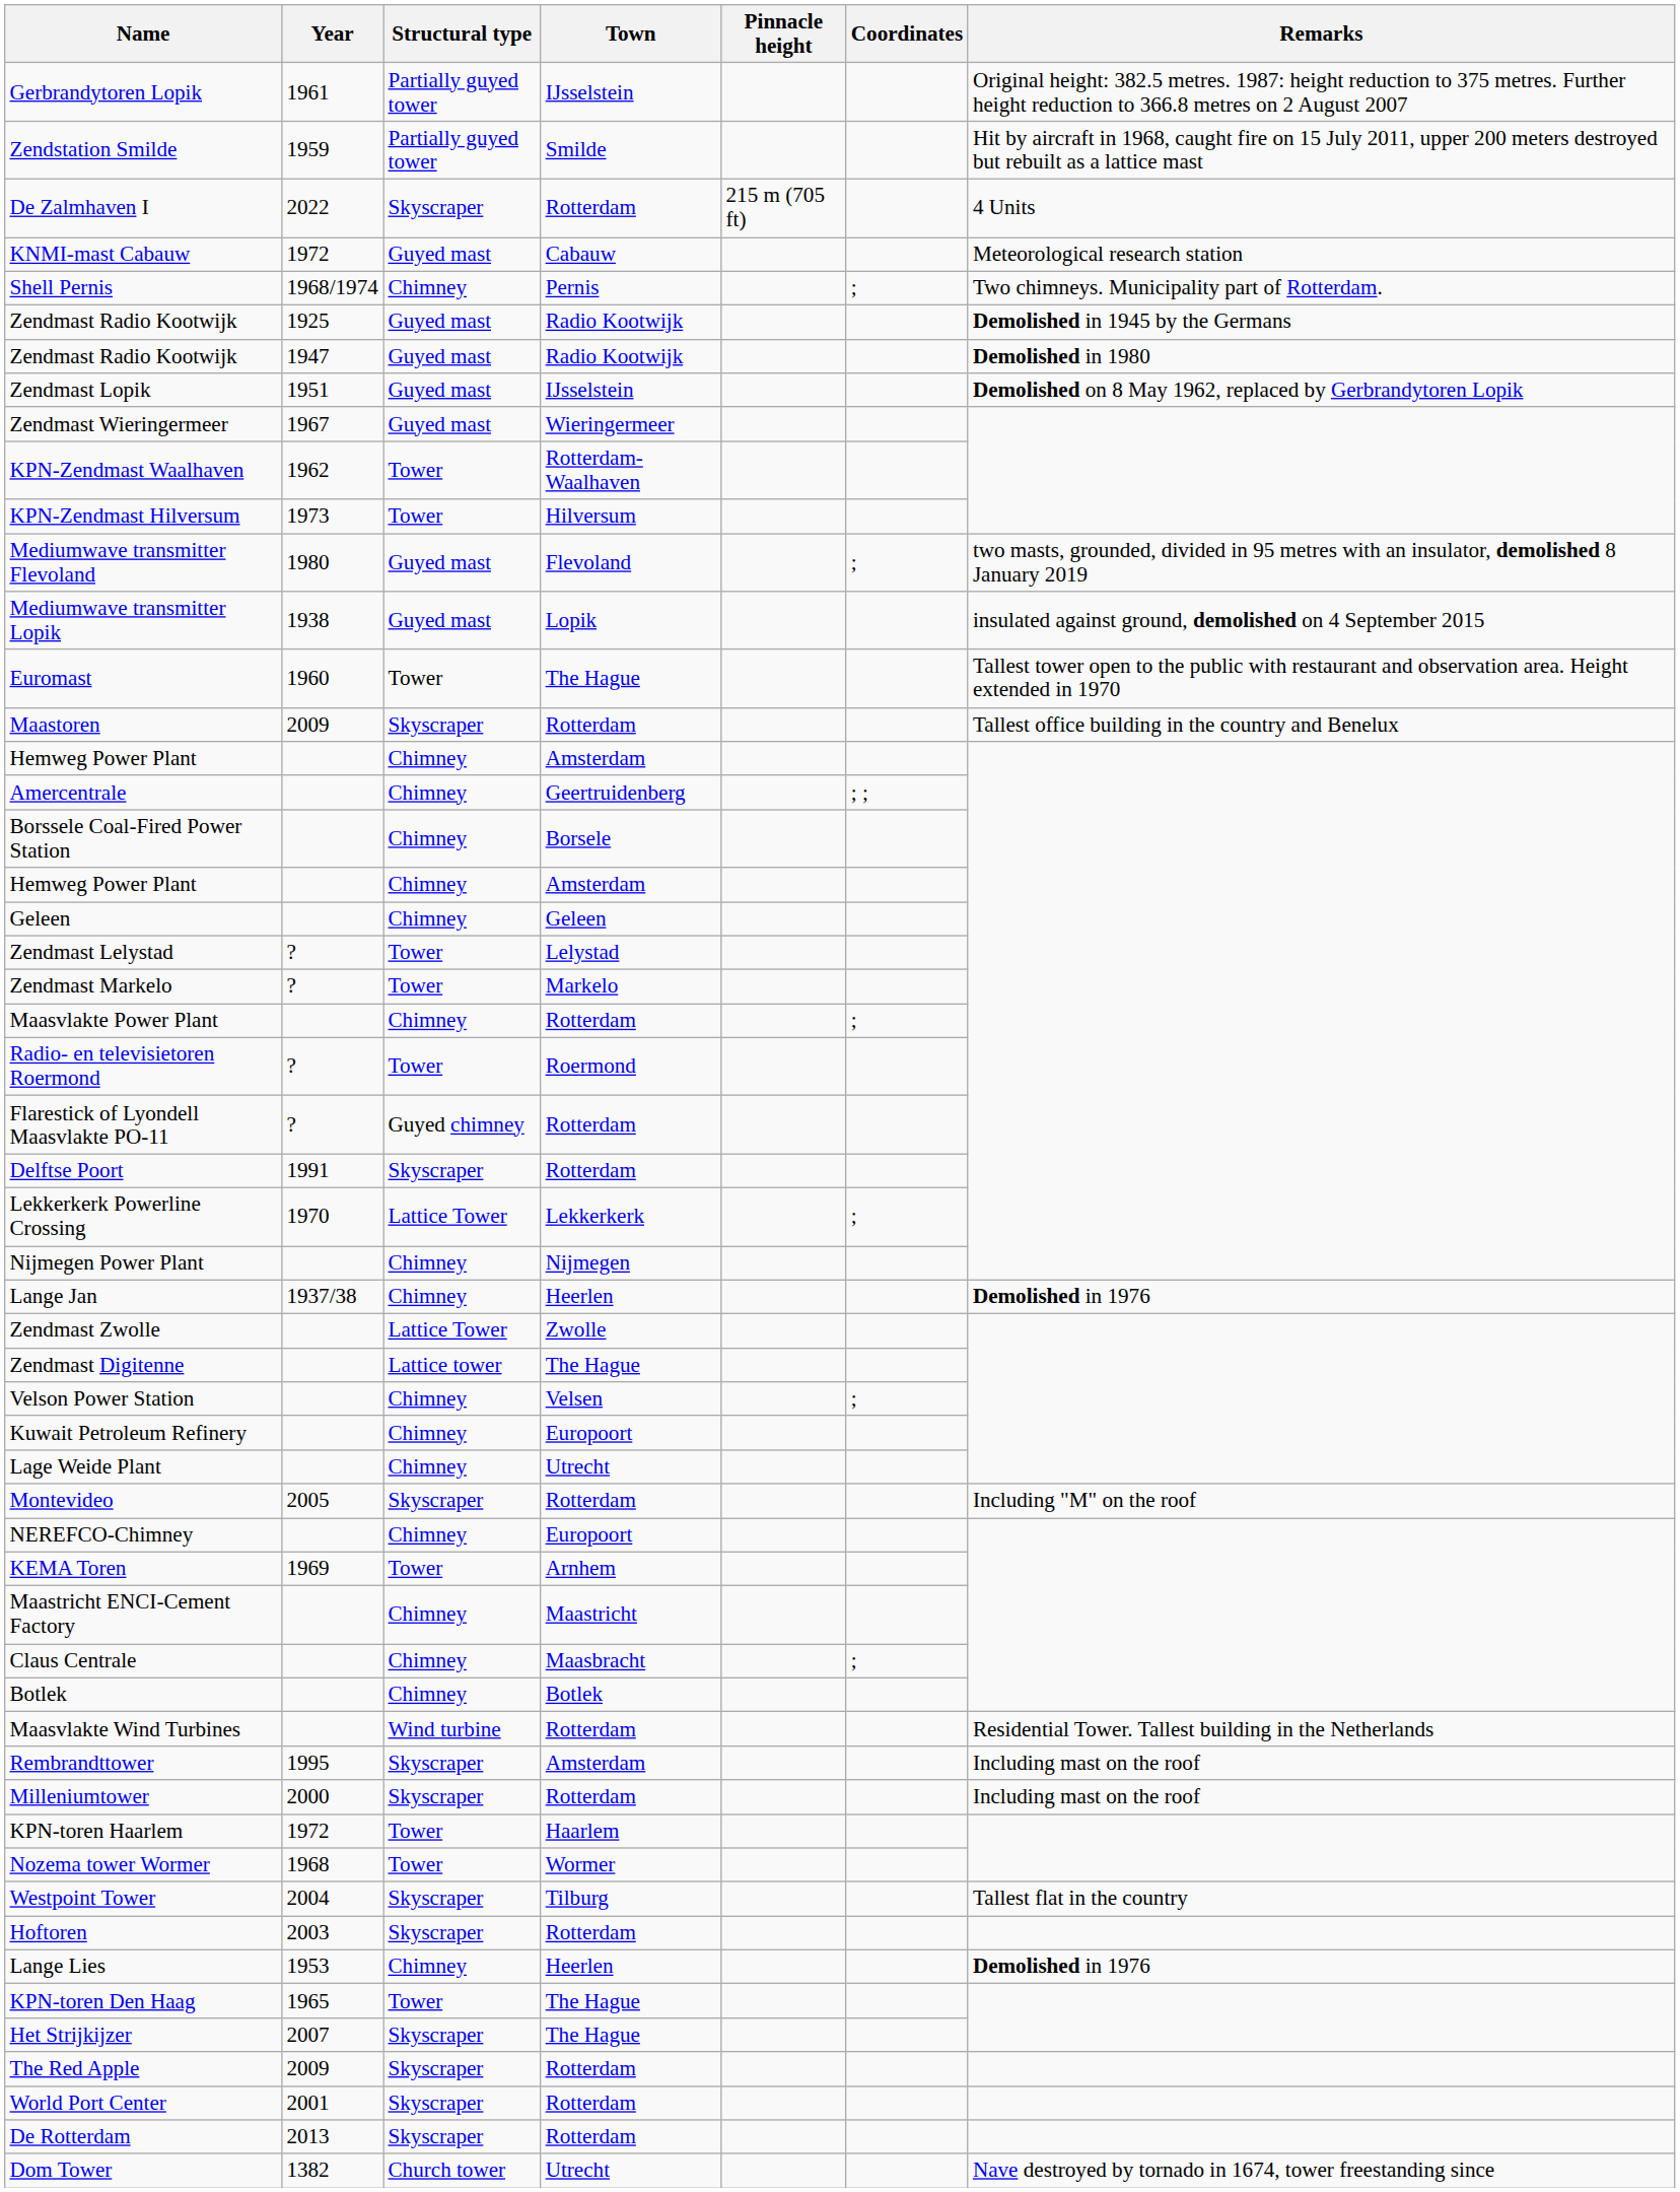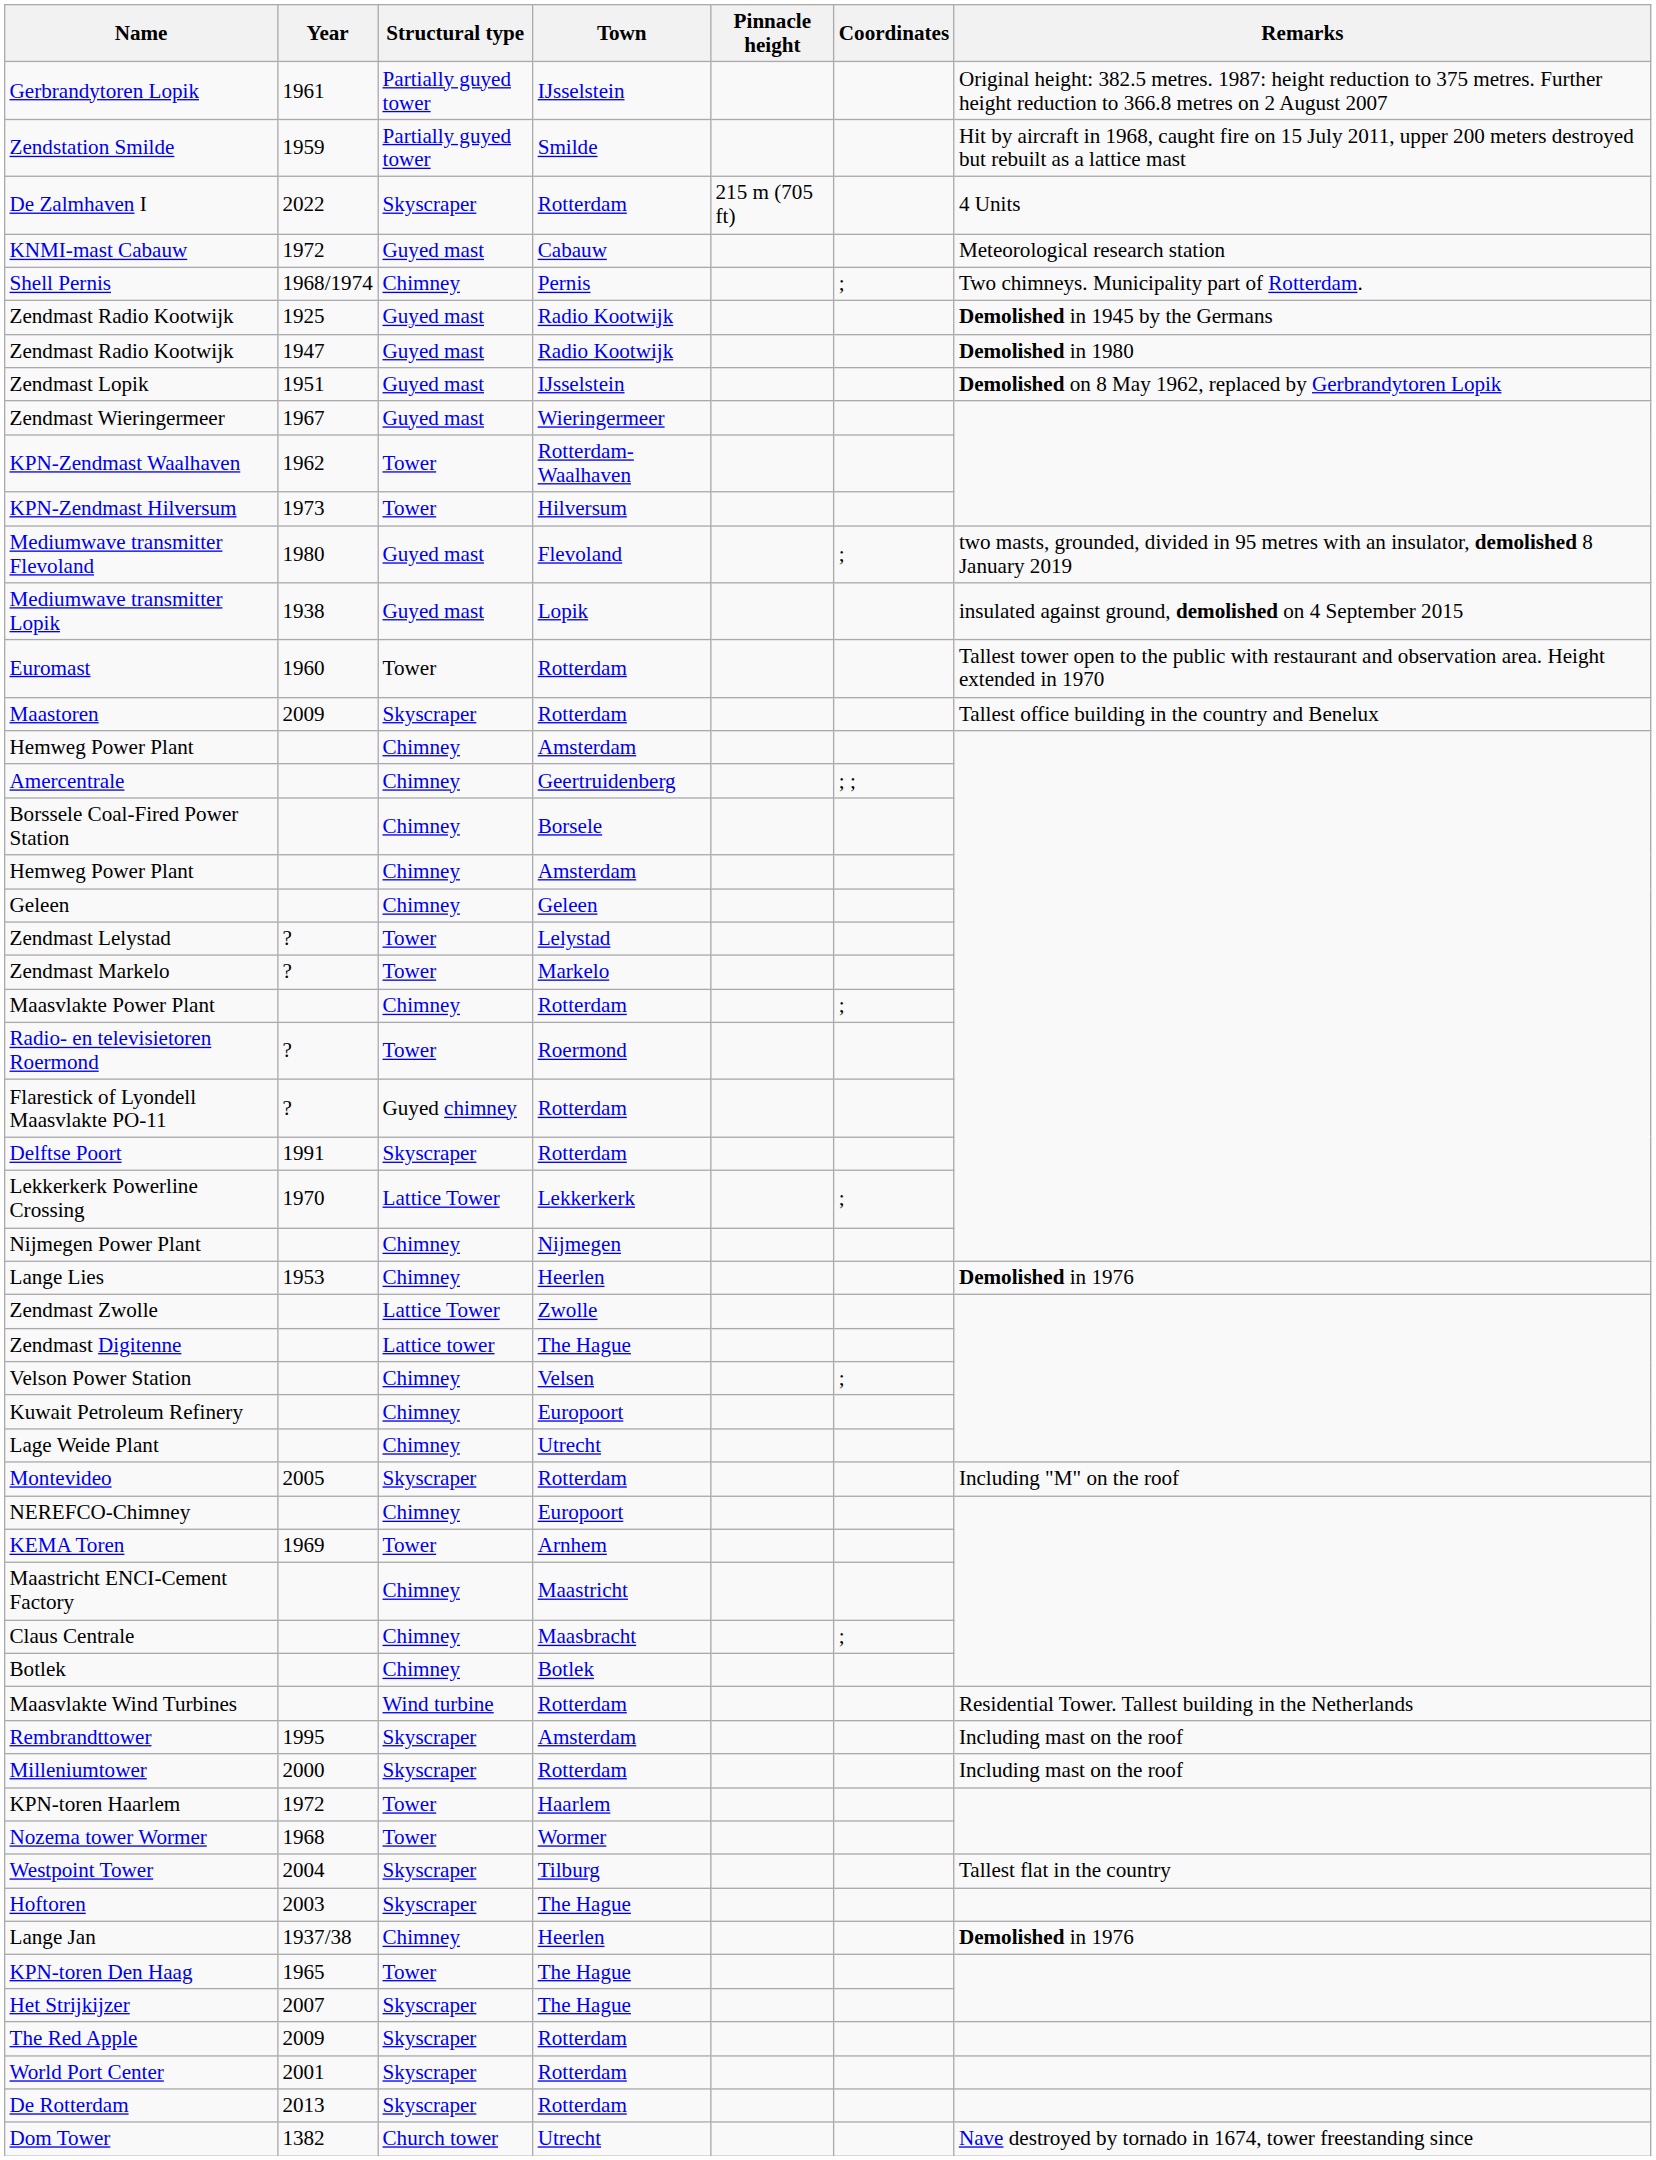Euromast | Town: The Hague -> Rotterdam
rows swapped: Lange Lies <-> Lange Jan
Hoftoren | Town: Rotterdam -> The Hague
